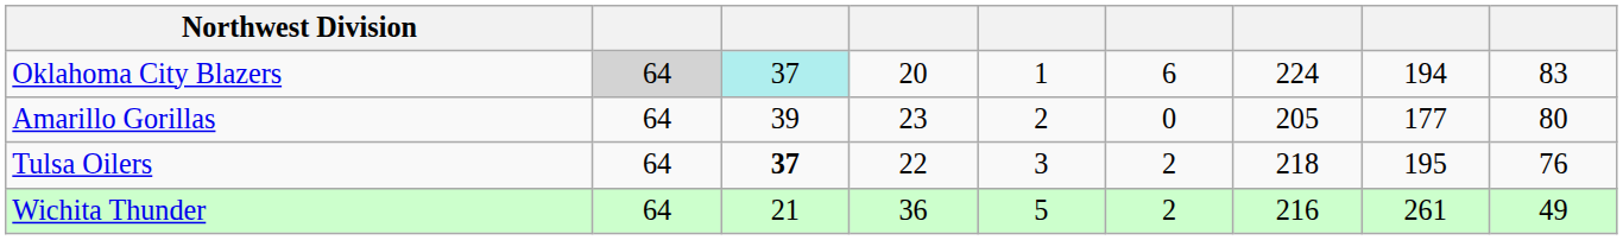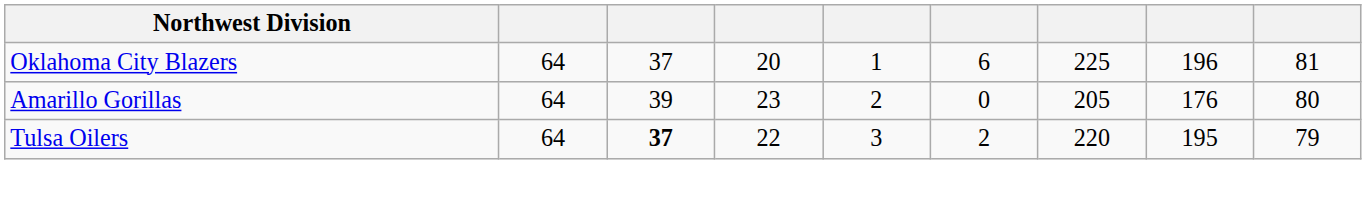Oklahoma City Blazers | column 2: lightgrey background -> no background
Oklahoma City Blazers | column 3: paleturquoise background -> no background
Oklahoma City Blazers | column 7: 224 -> 225
Oklahoma City Blazers | column 8: 194 -> 196
Oklahoma City Blazers | column 9: 83 -> 81
Amarillo Gorillas | column 8: 177 -> 176
Tulsa Oilers | column 7: 218 -> 220
Tulsa Oilers | column 9: 76 -> 79
- row: Wichita Thunder | 64 | 21 | 36 | 5 | 2 | 216 | 261 | 49
